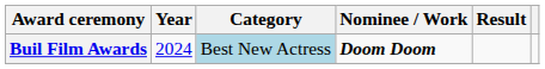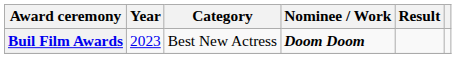Buil Film Awards | Year: 2024 -> 2023
Buil Film Awards | Category: lightblue background -> no background
